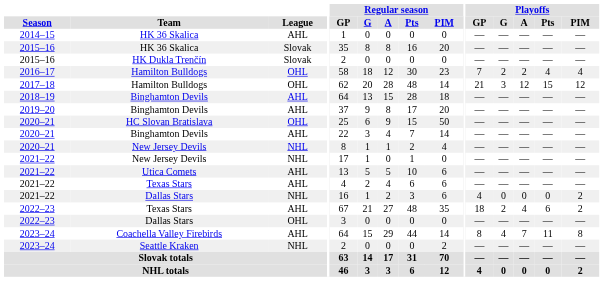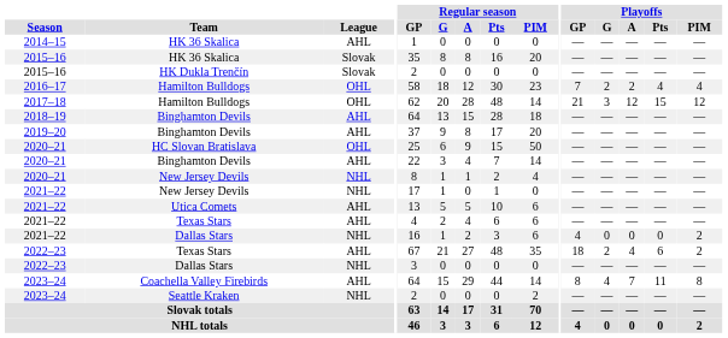2022–23 / Dallas Stars | League: OHL -> NHL
